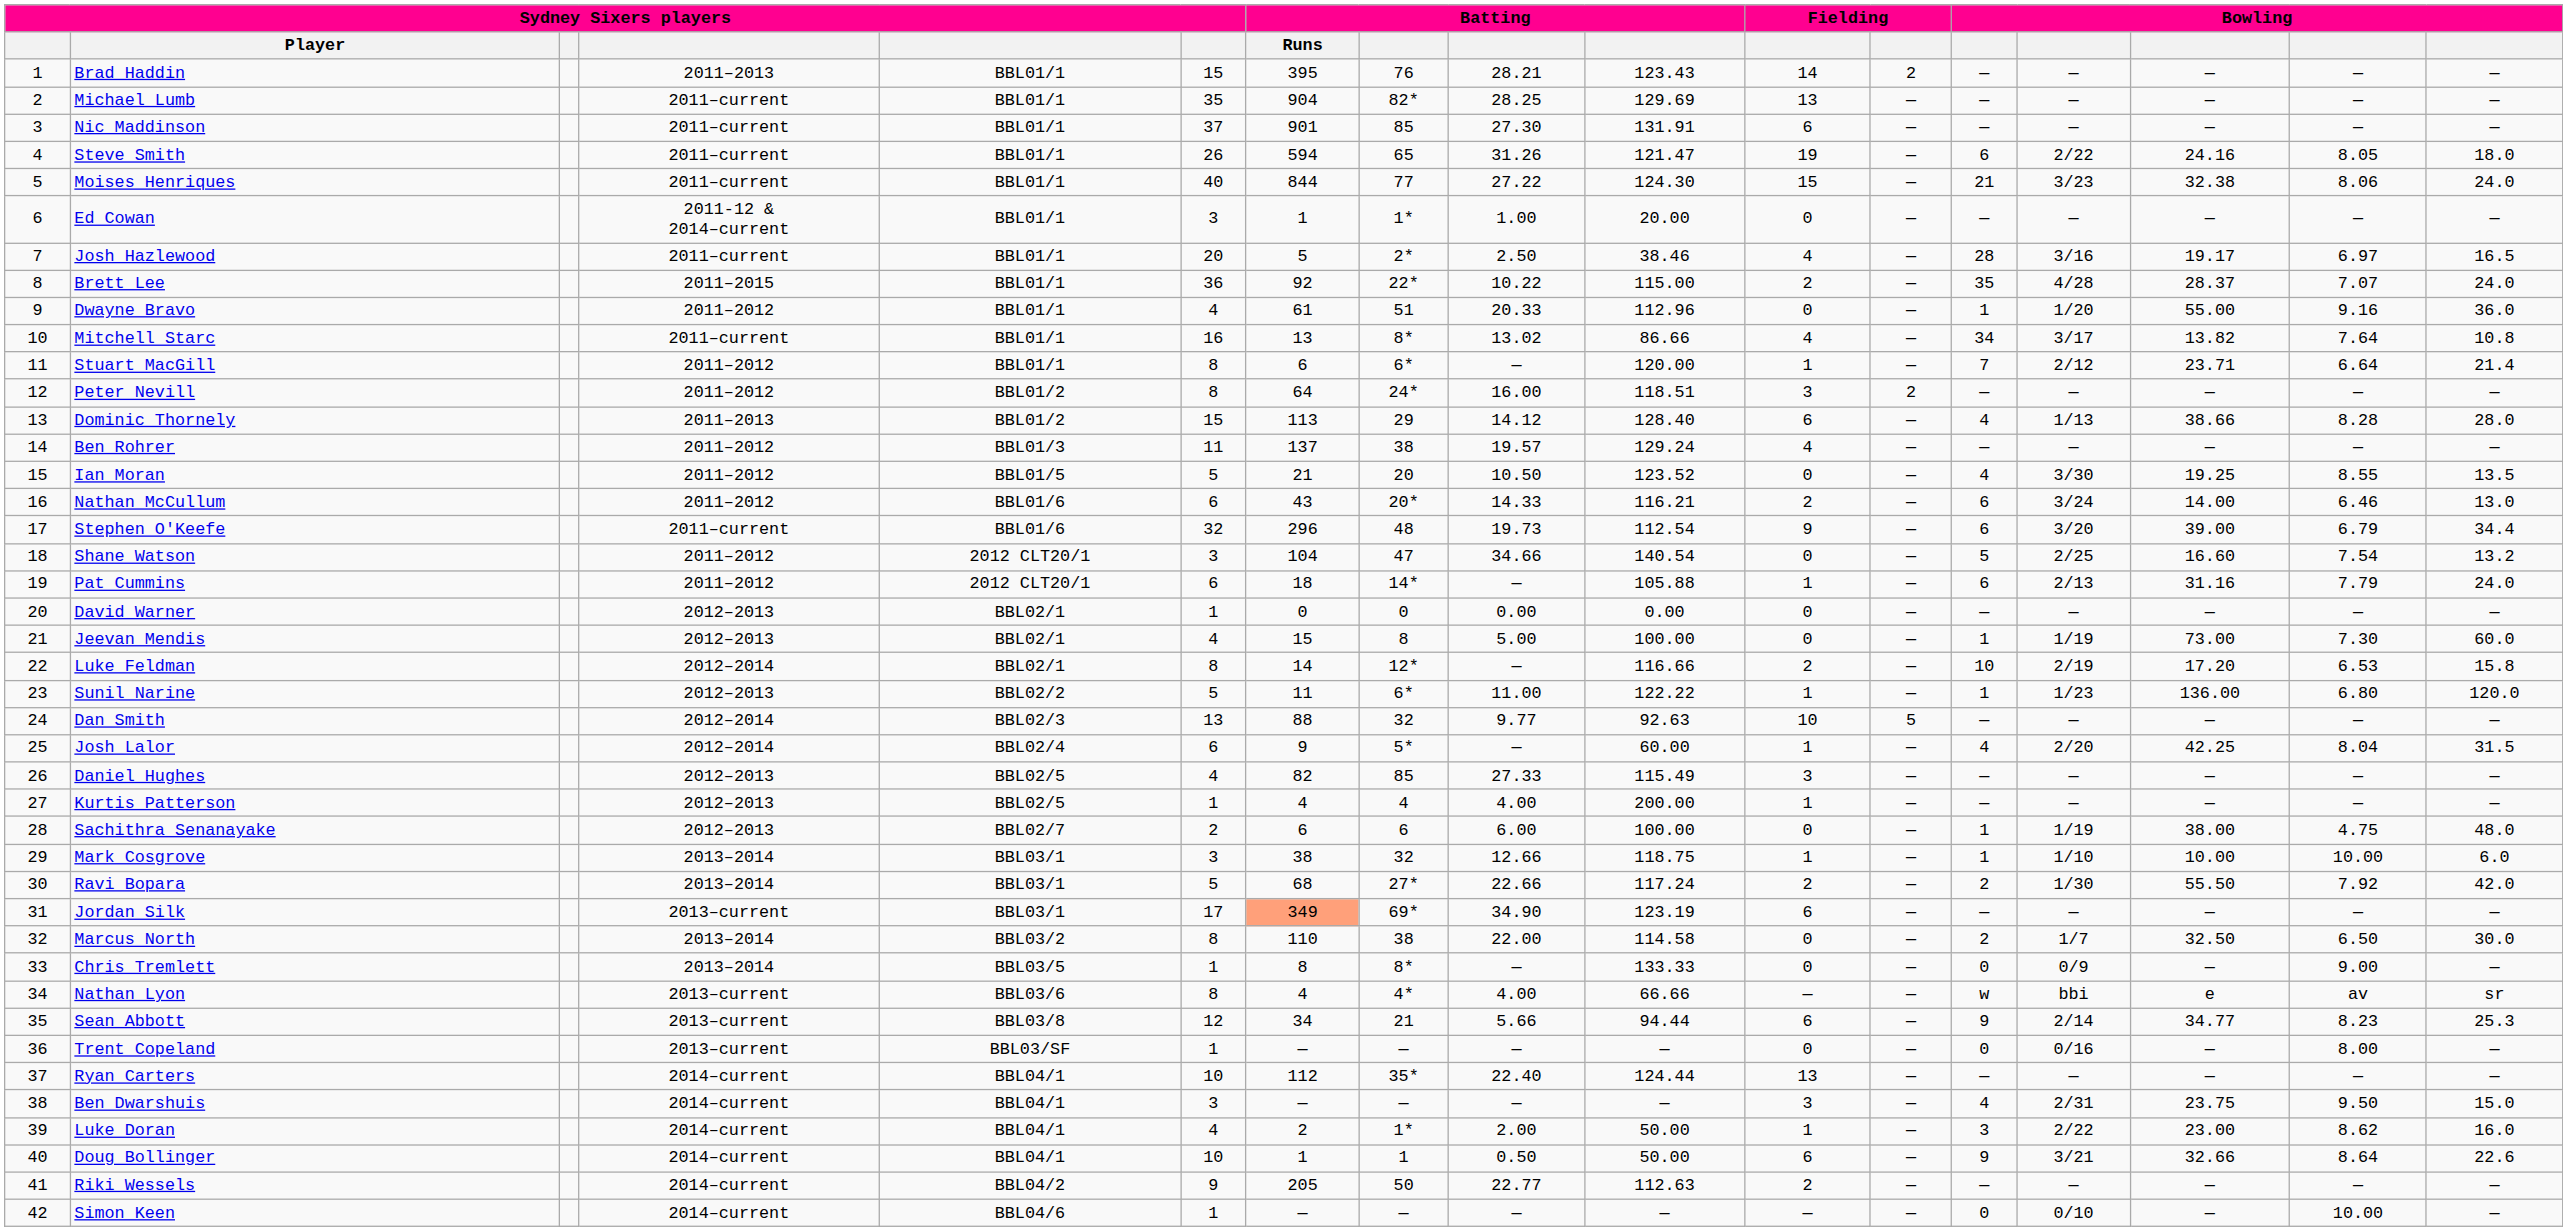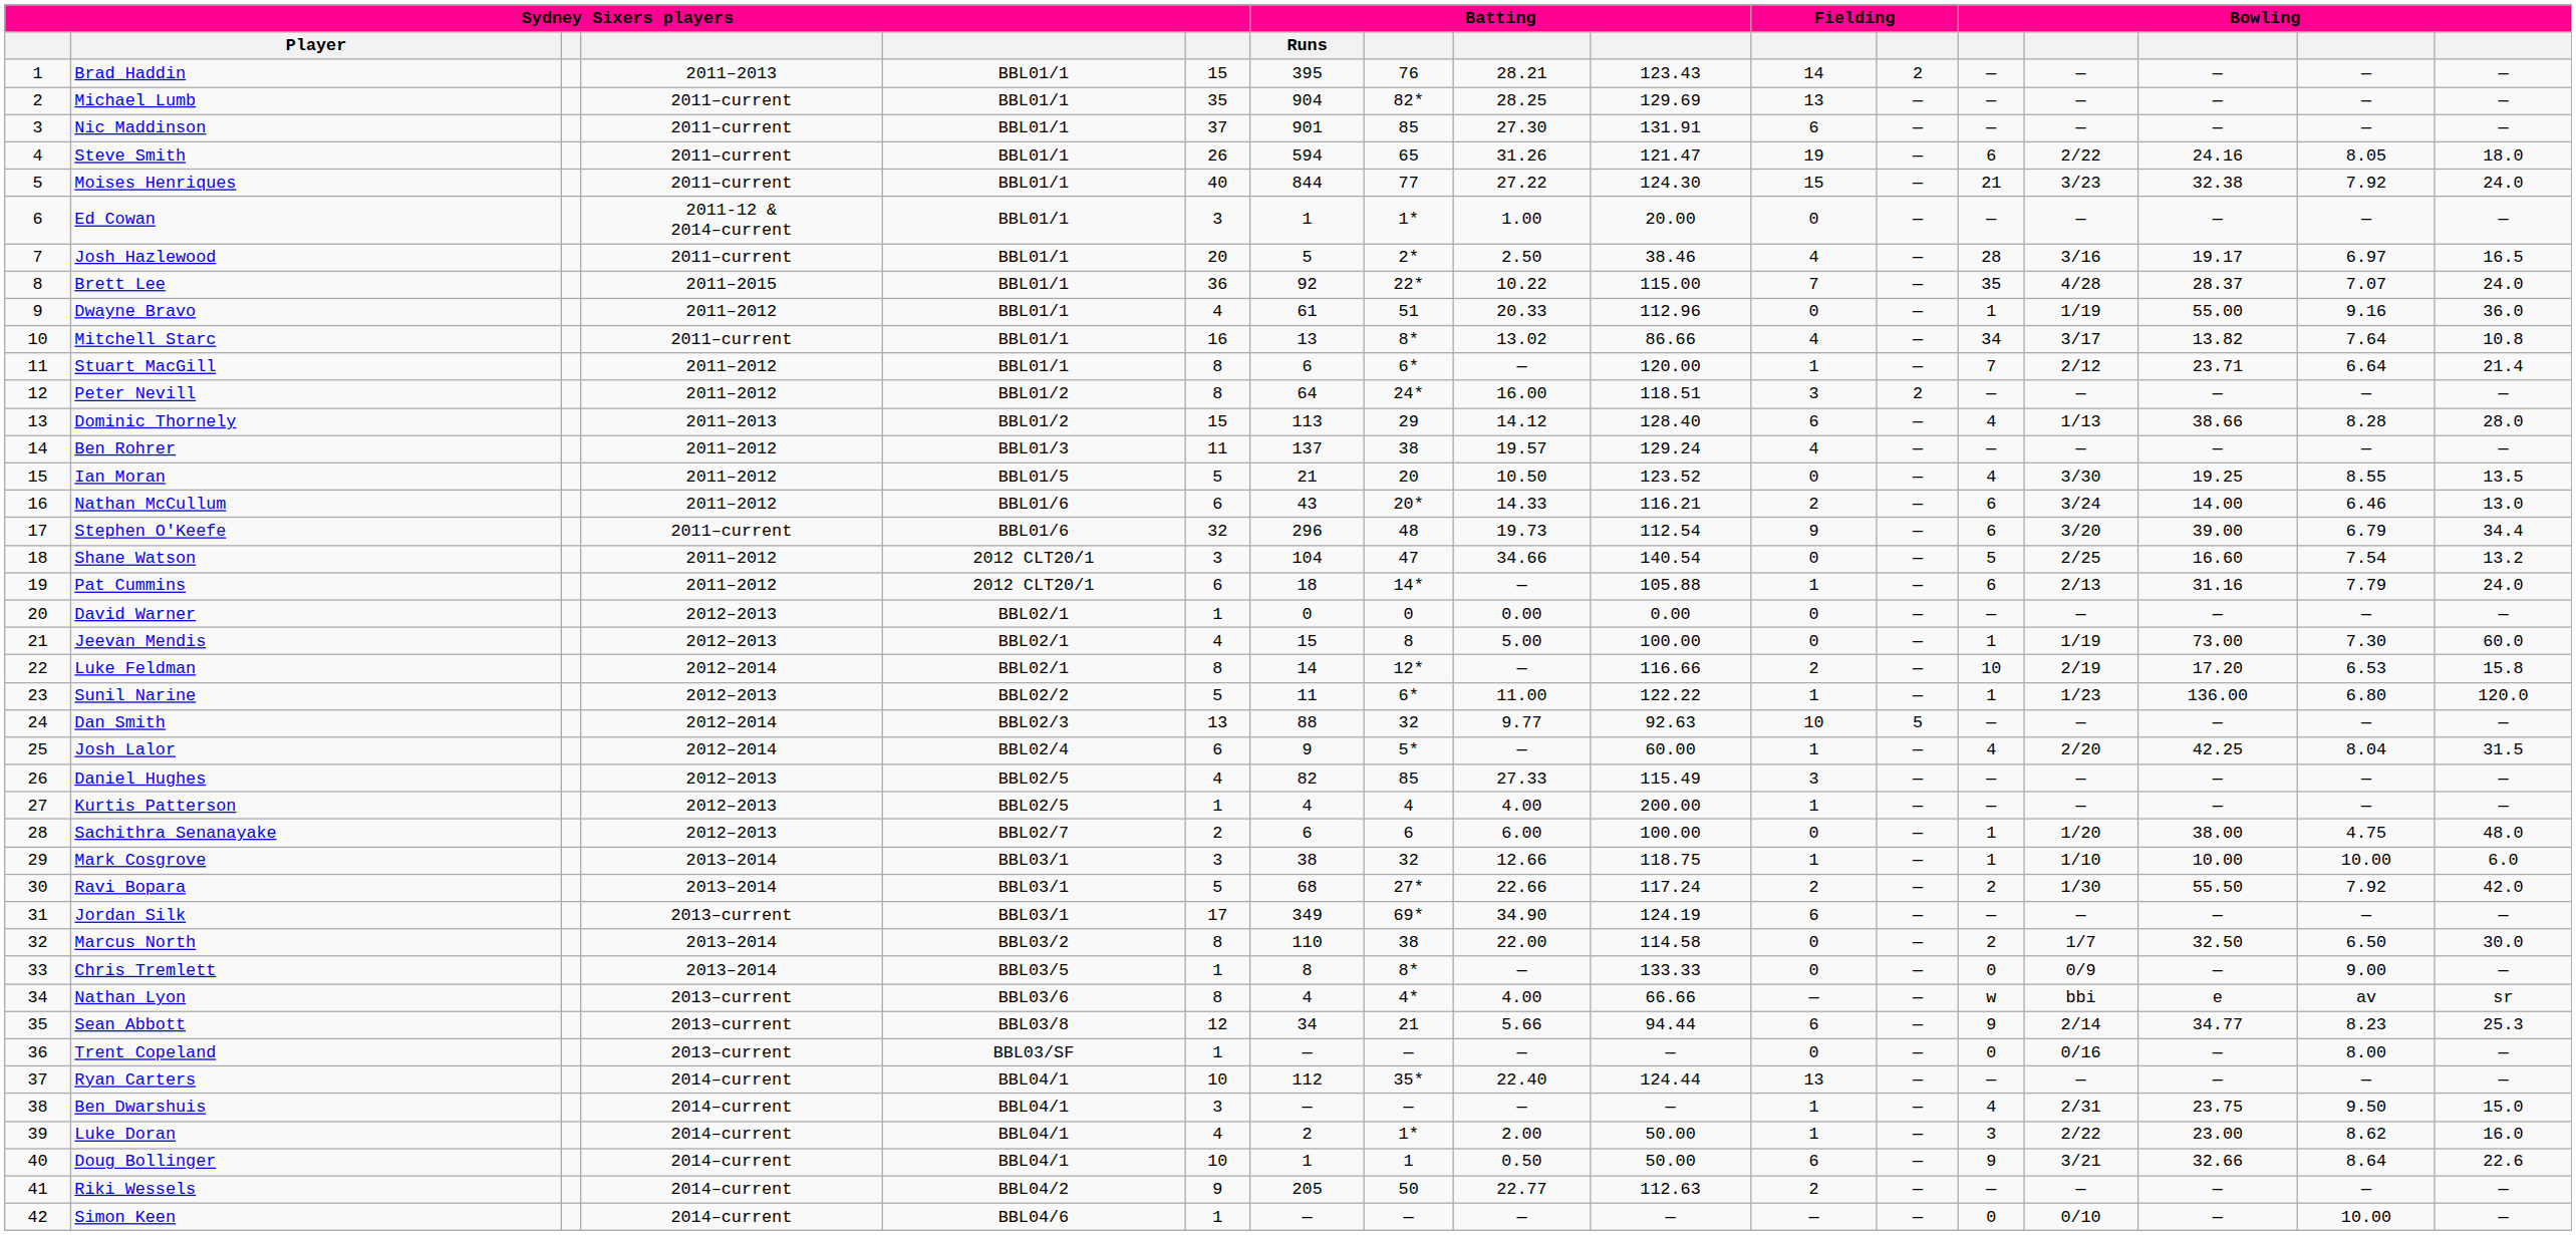Moises Henriques | column 16: 8.06 -> 7.92
Brett Lee | column 11: 2 -> 7
Dwayne Bravo | column 14: 1/20 -> 1/19
Sachithra Senanayake | column 14: 1/19 -> 1/20
Jordan Silk | Batting / Runs: lightsalmon background -> no background
Jordan Silk | column 10: 123.19 -> 124.19
Ben Dwarshuis | column 11: 3 -> 1
